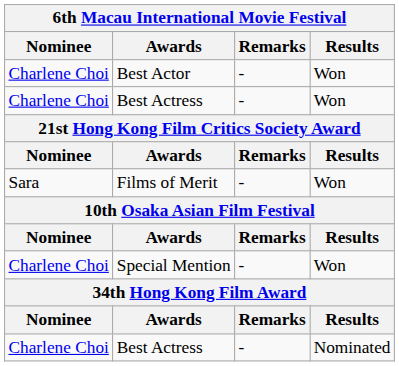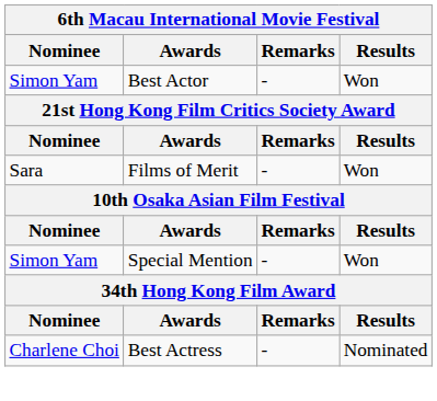Best Actor | Nominee: Charlene Choi -> Simon Yam
- row: Charlene Choi | Best Actress | - | Won
Special Mention | Nominee: Charlene Choi -> Simon Yam
